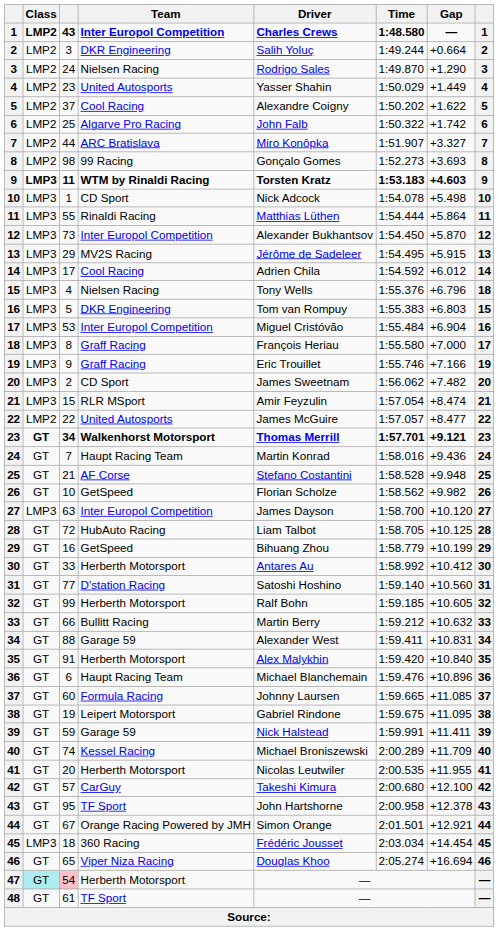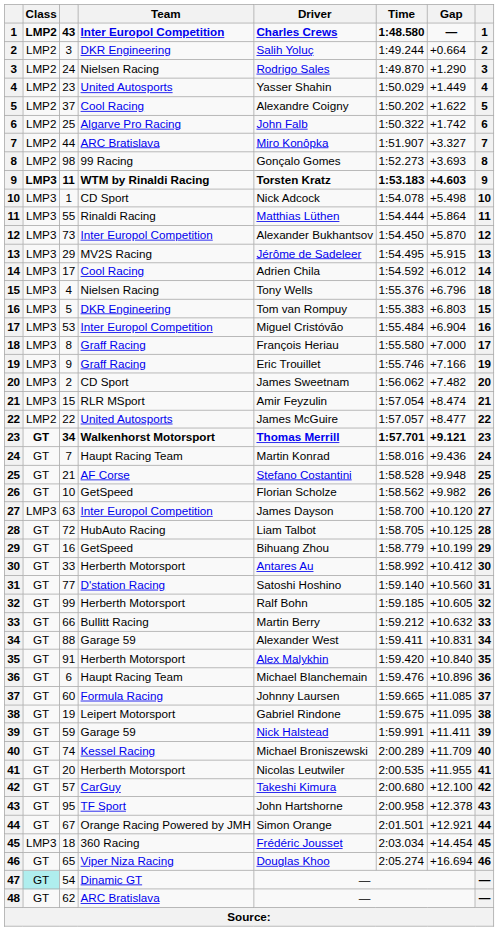47 | column 3: pink background -> no background
47 | Team: Herberth Motorsport -> Dinamic GT
48 | column 3: 61 -> 62
48 | Team: TF Sport -> ARC Bratislava
